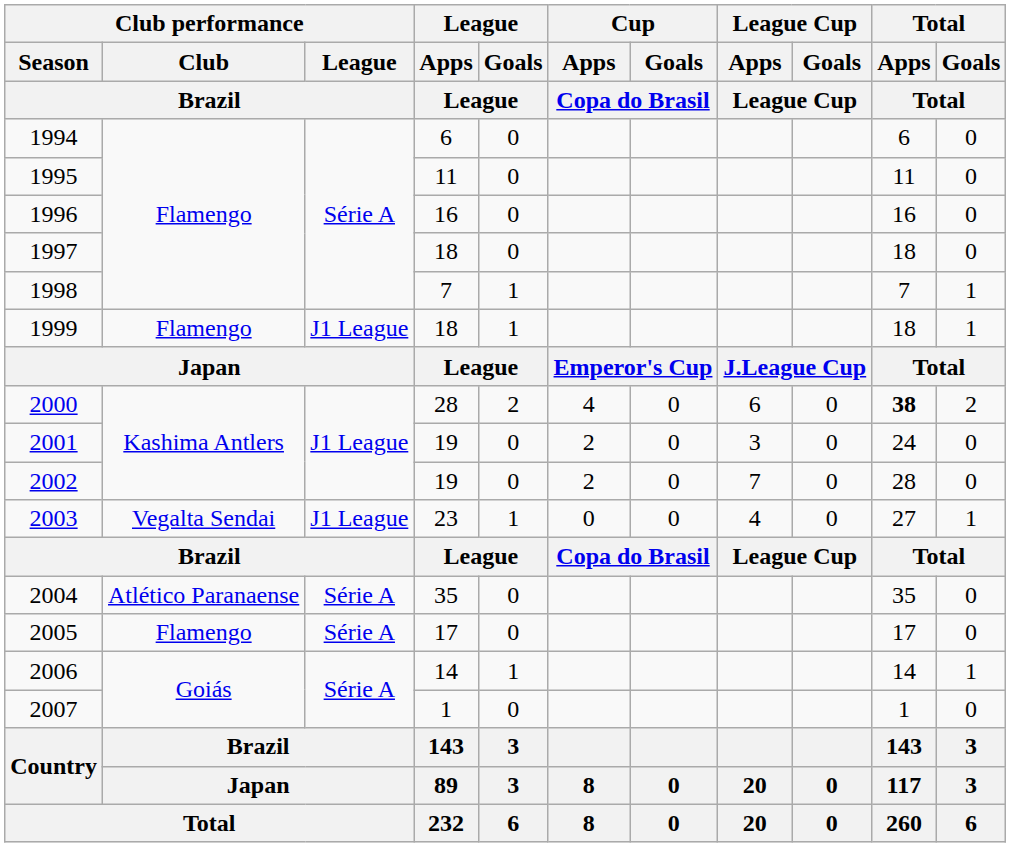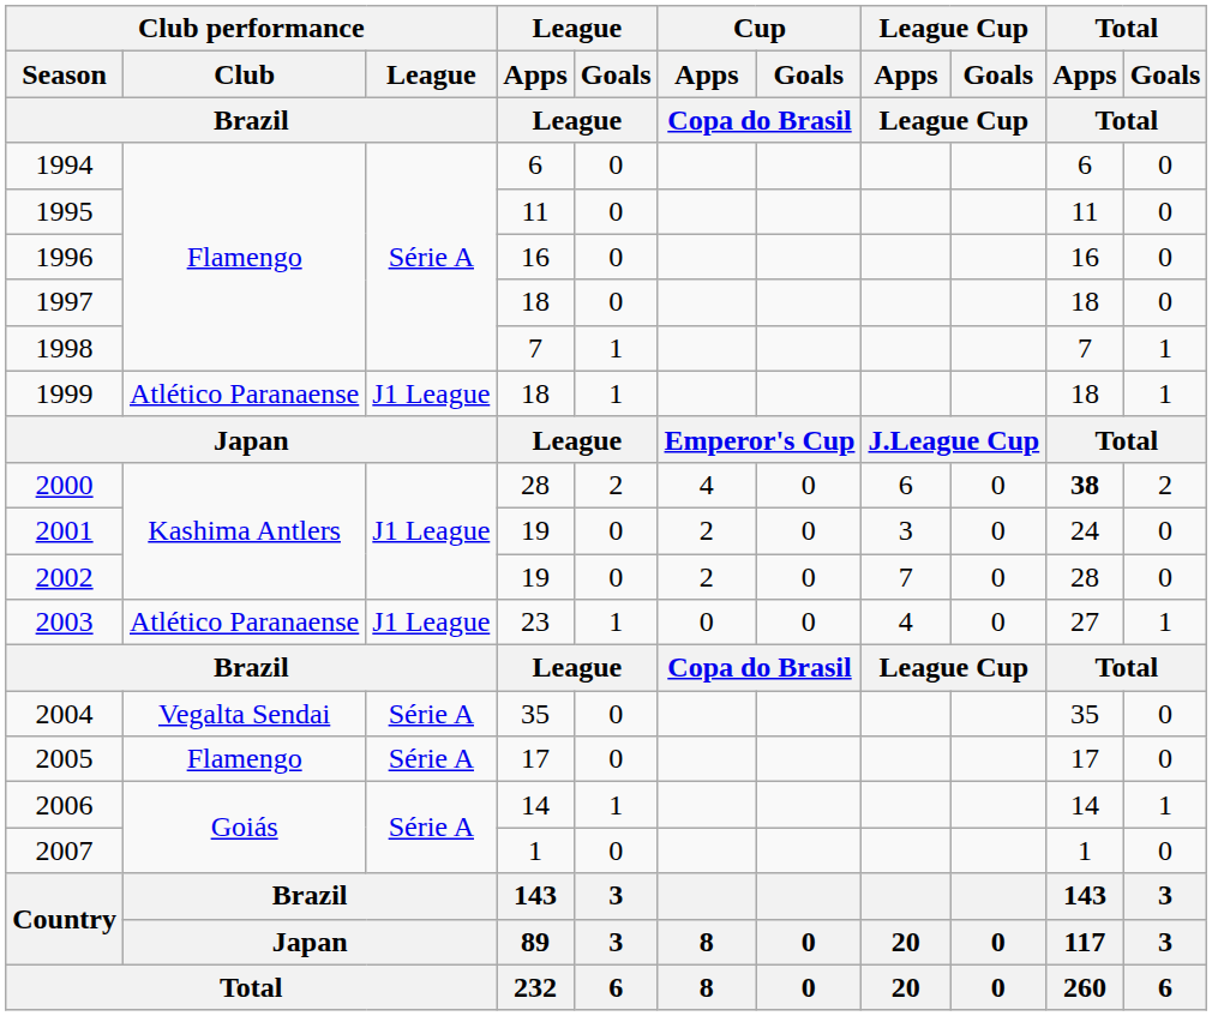1999 | Club performance / Club / Brazil: Flamengo -> Atlético Paranaense
2003 | Club performance / Club / Brazil: Vegalta Sendai -> Atlético Paranaense
2004 | Club performance / Club / Brazil: Atlético Paranaense -> Vegalta Sendai
